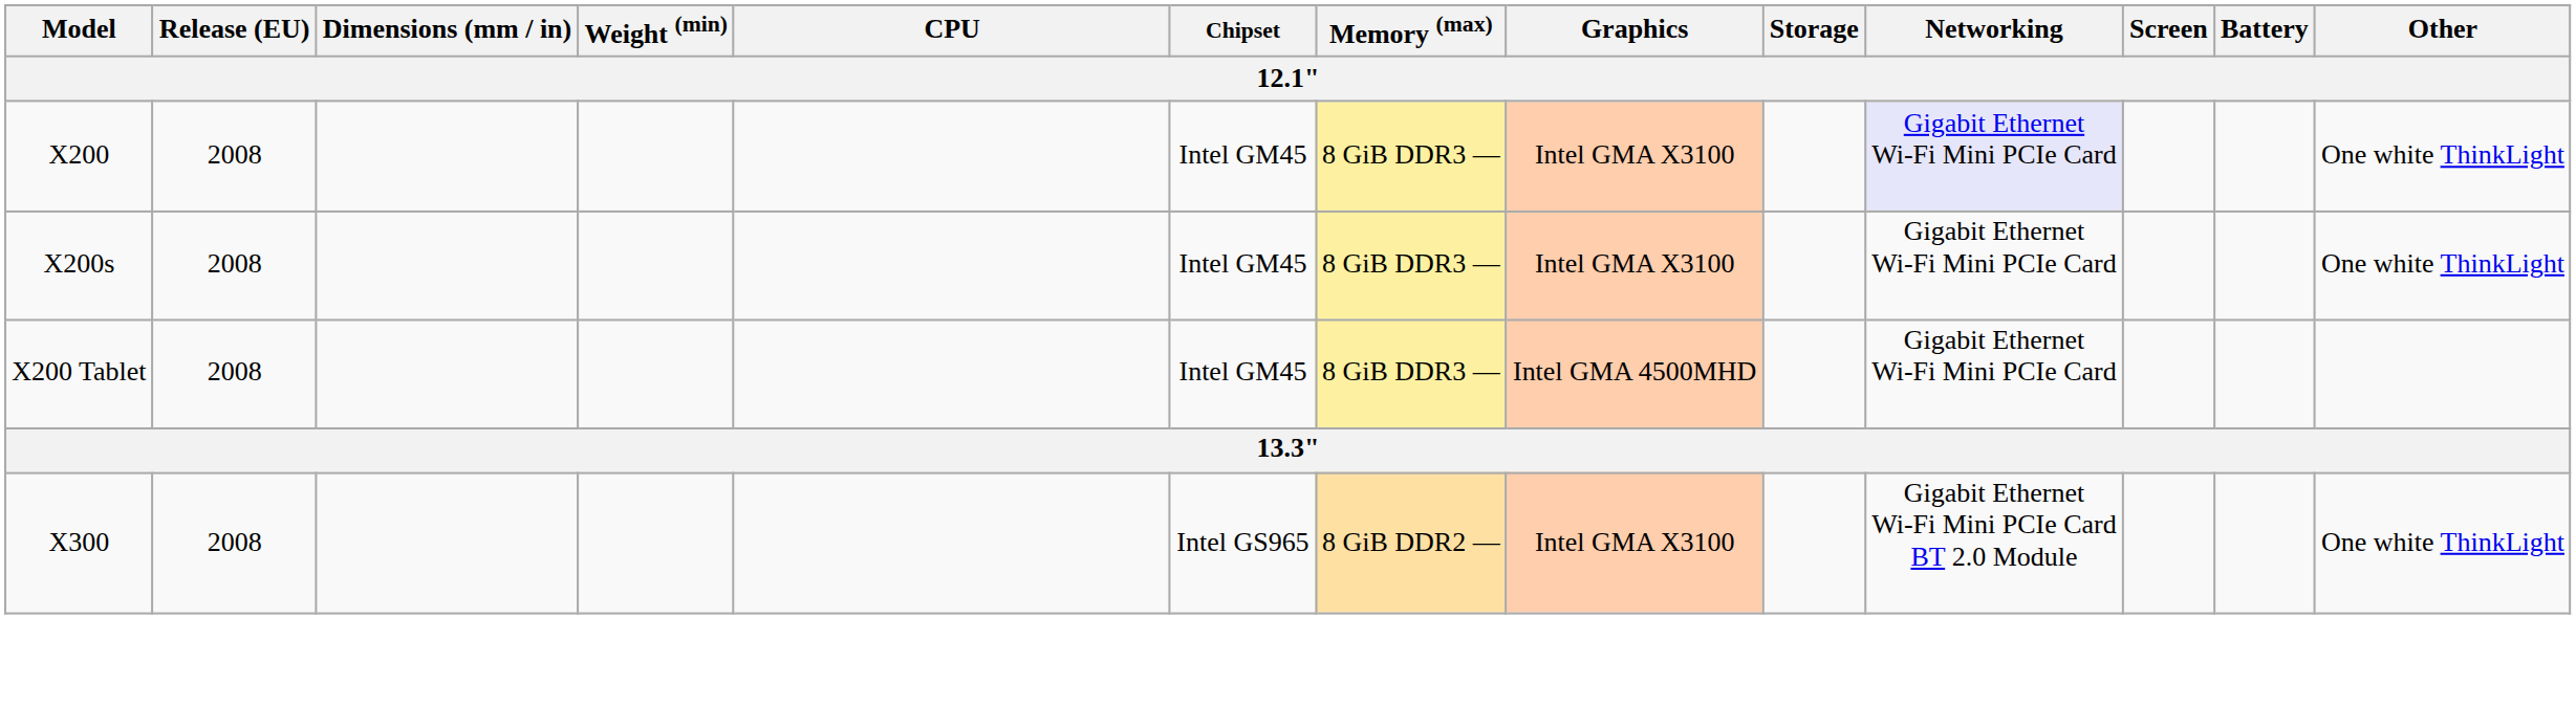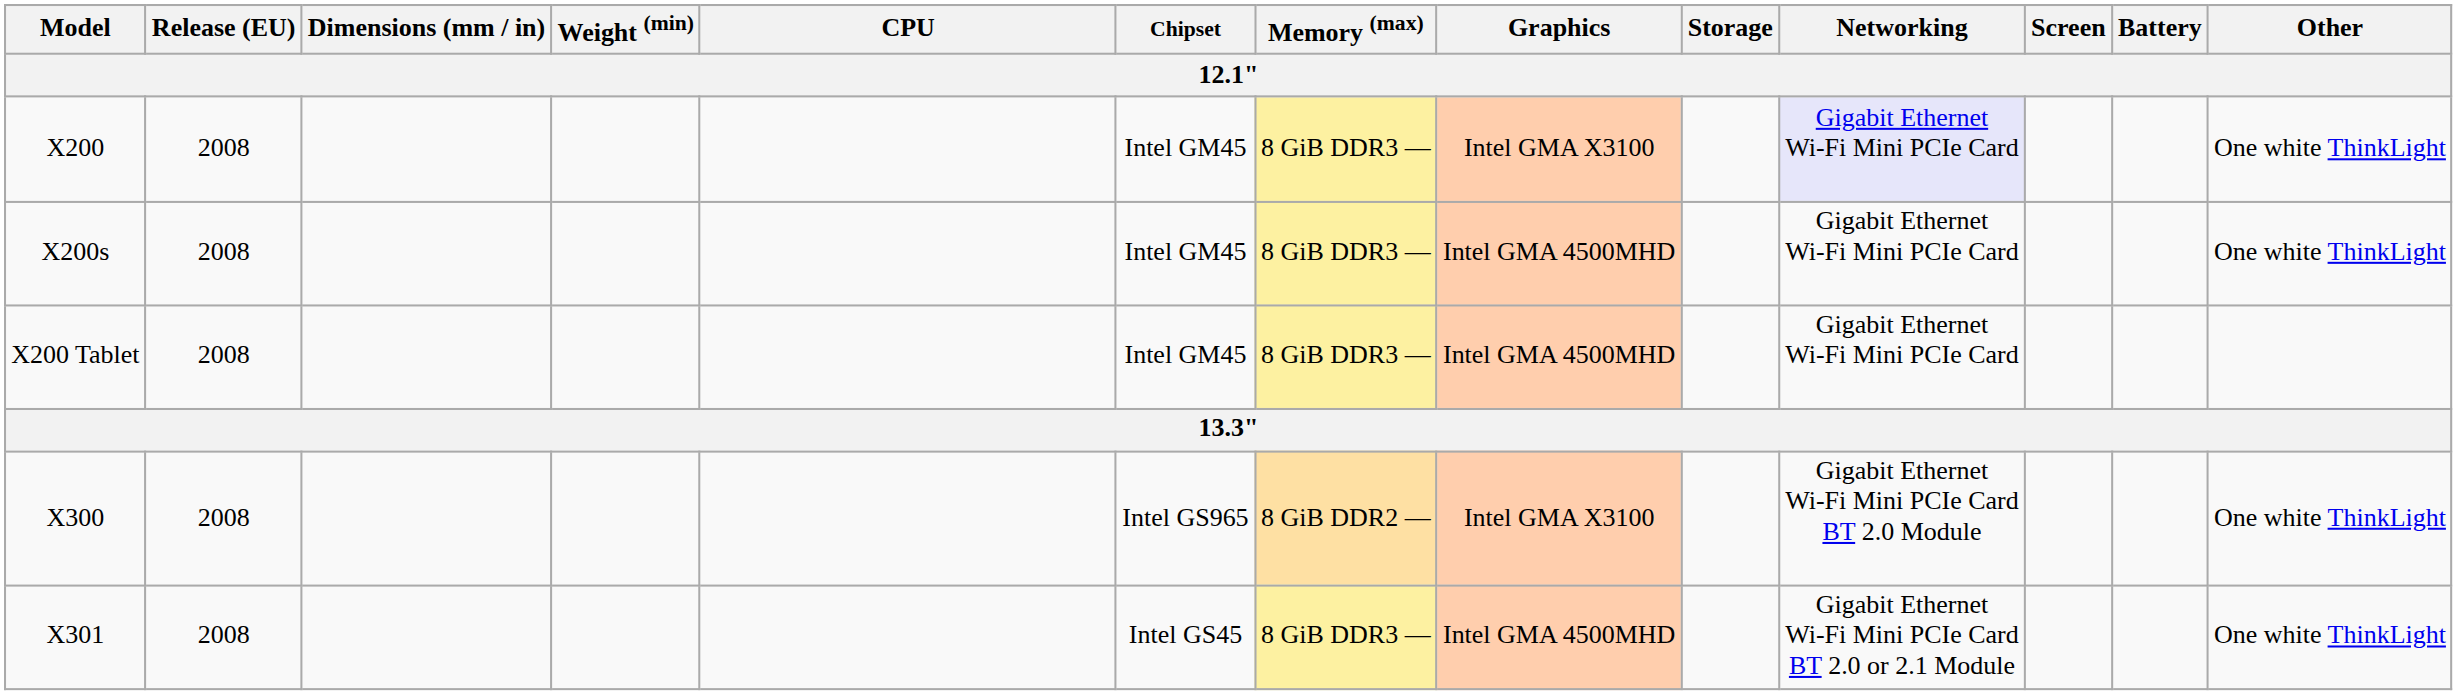X200s | Graphics: Intel GMA X3100 -> Intel GMA 4500MHD
+ row: X301 | 2008 | Intel GS45 | 8 GiB DDR3 — | Intel GMA 4500MHD | Gigabit Ethernet Wi-Fi Mini PCIe Card BT 2.0 or 2.1 Module | One white ThinkLight
